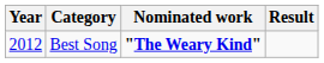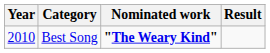Best Song | Year: 2012 -> 2010
